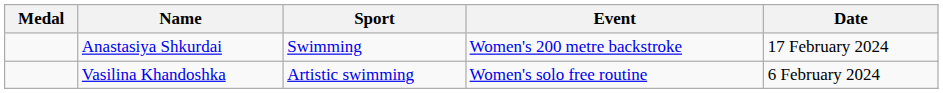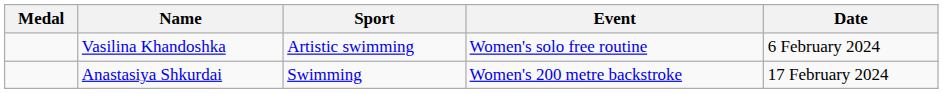rows swapped: Vasilina Khandoshka <-> Anastasiya Shkurdai
